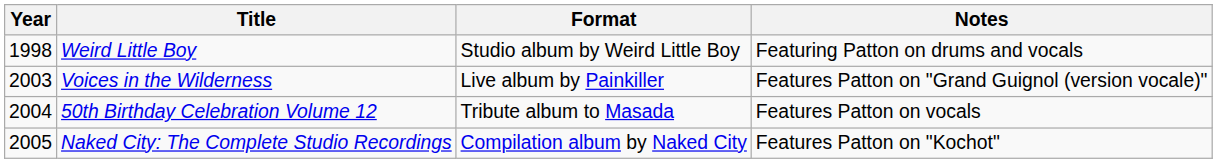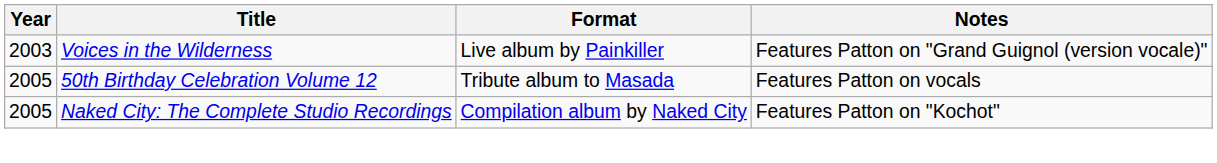- row: 1998 | Weird Little Boy | Studio album by Weird Little Boy | Featuring Patton on drums and vocals
50th Birthday Celebration Volume 12 | Year: 2004 -> 2005
